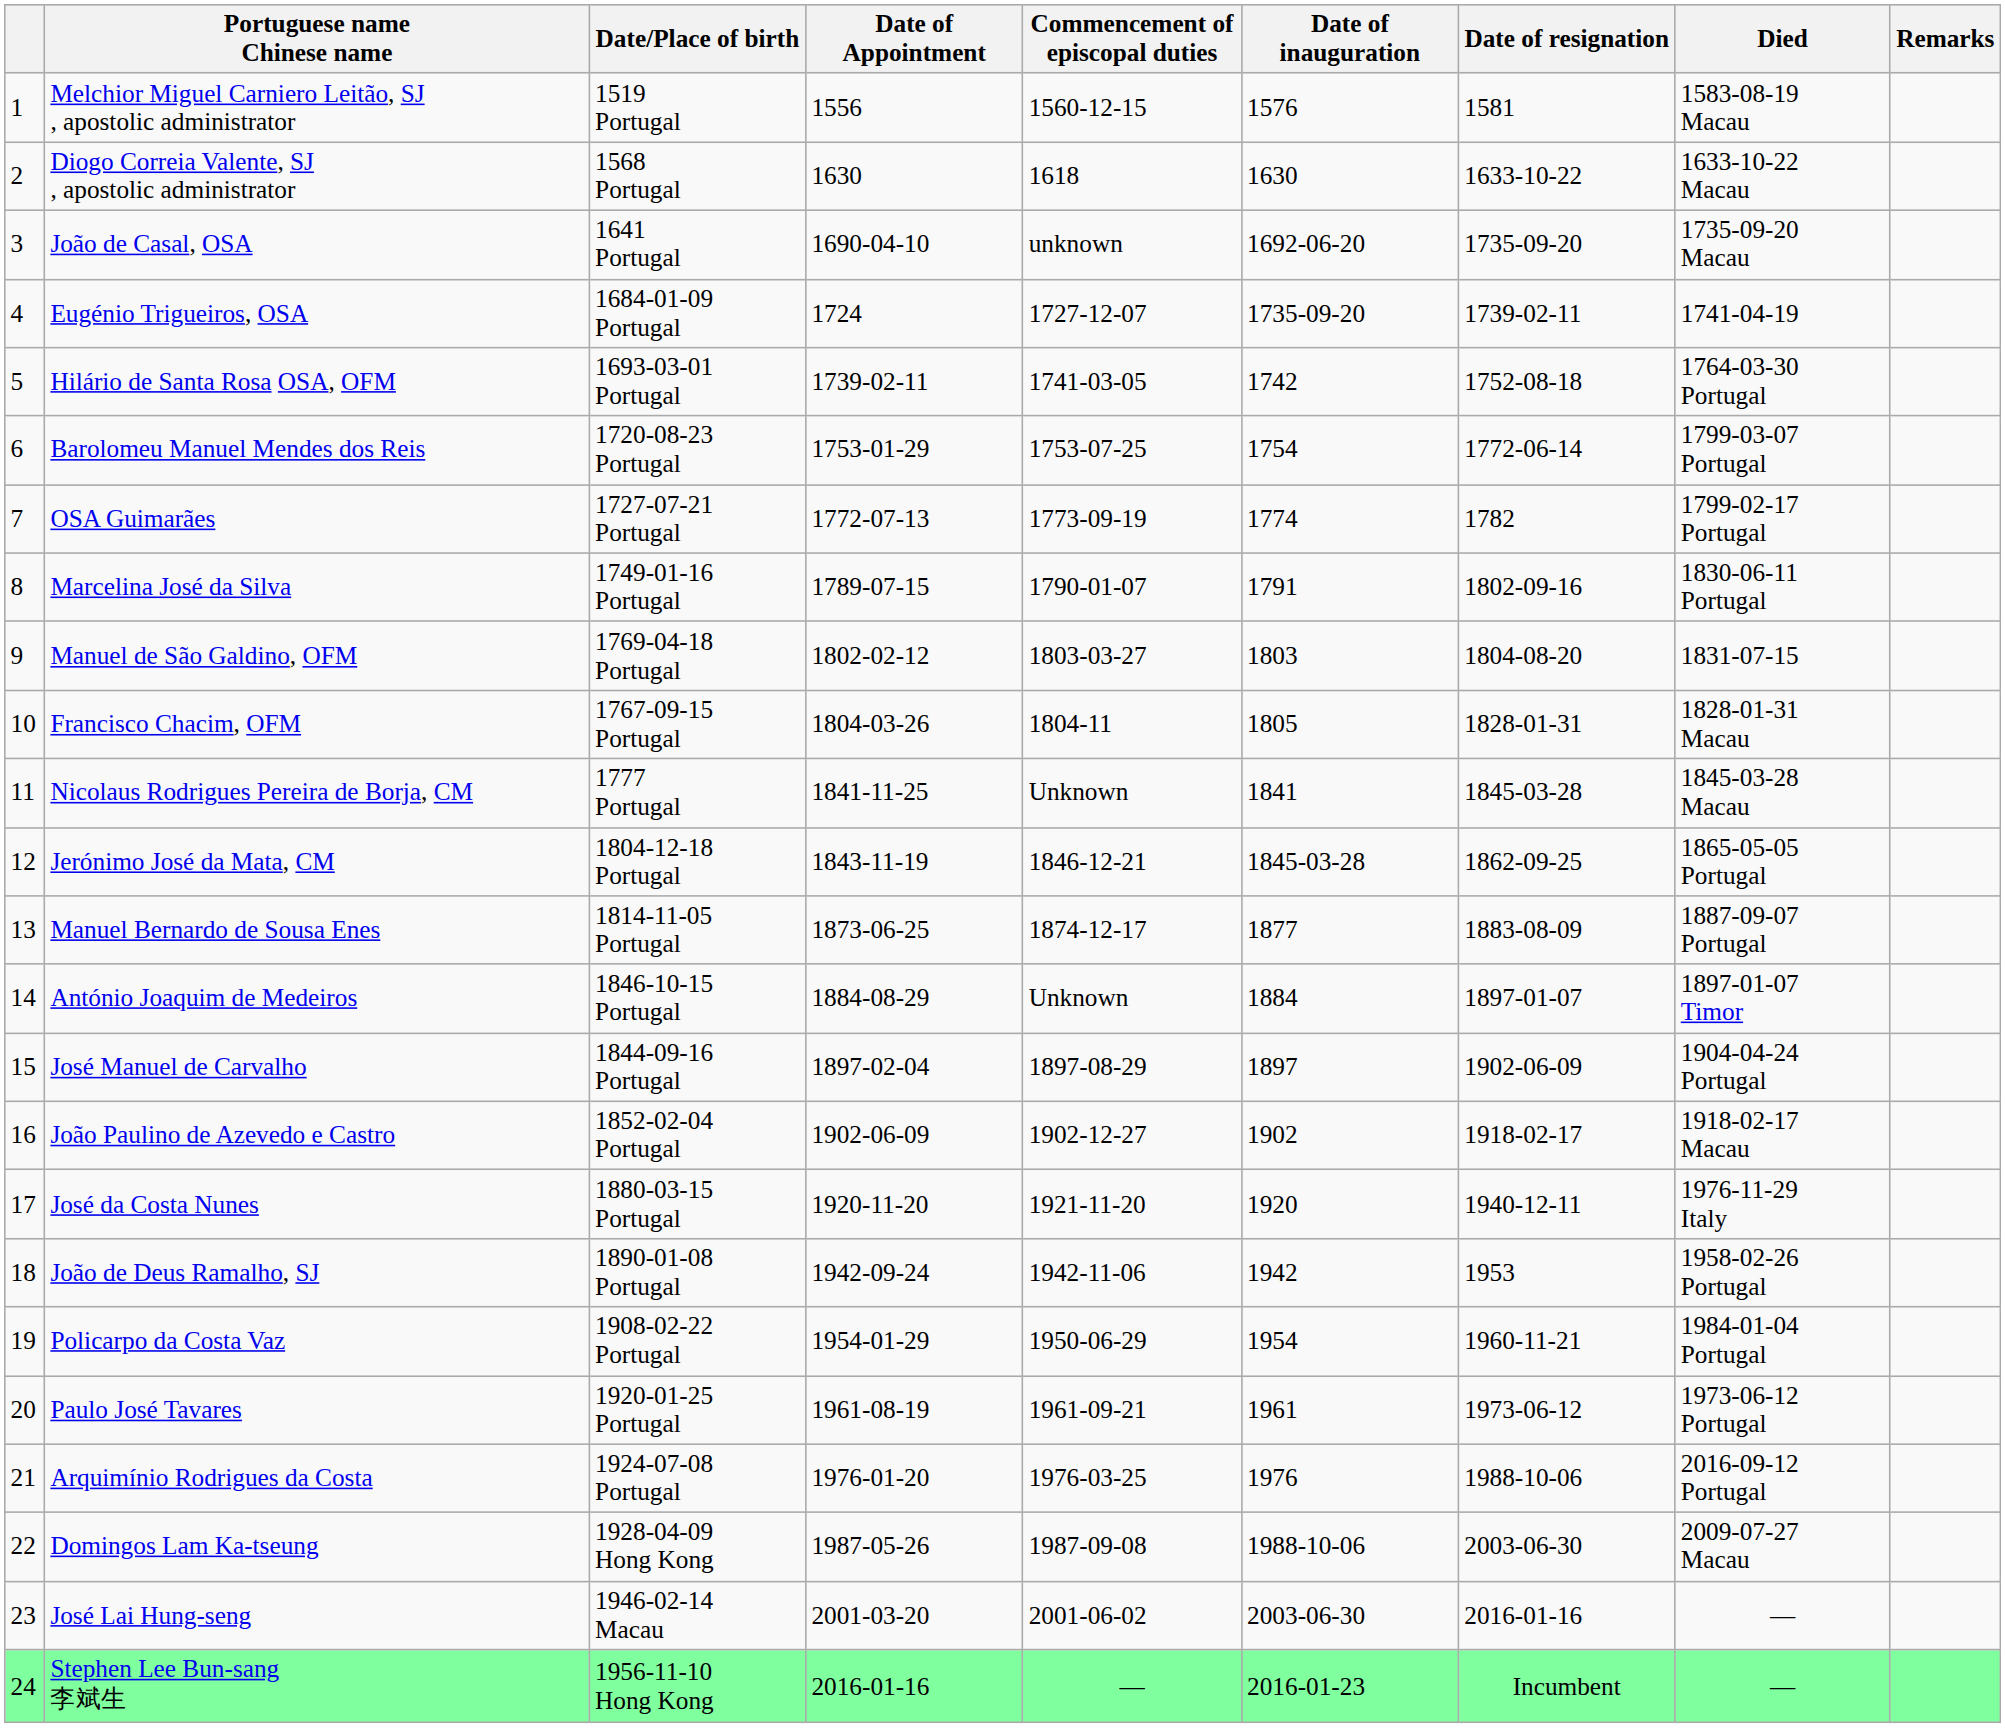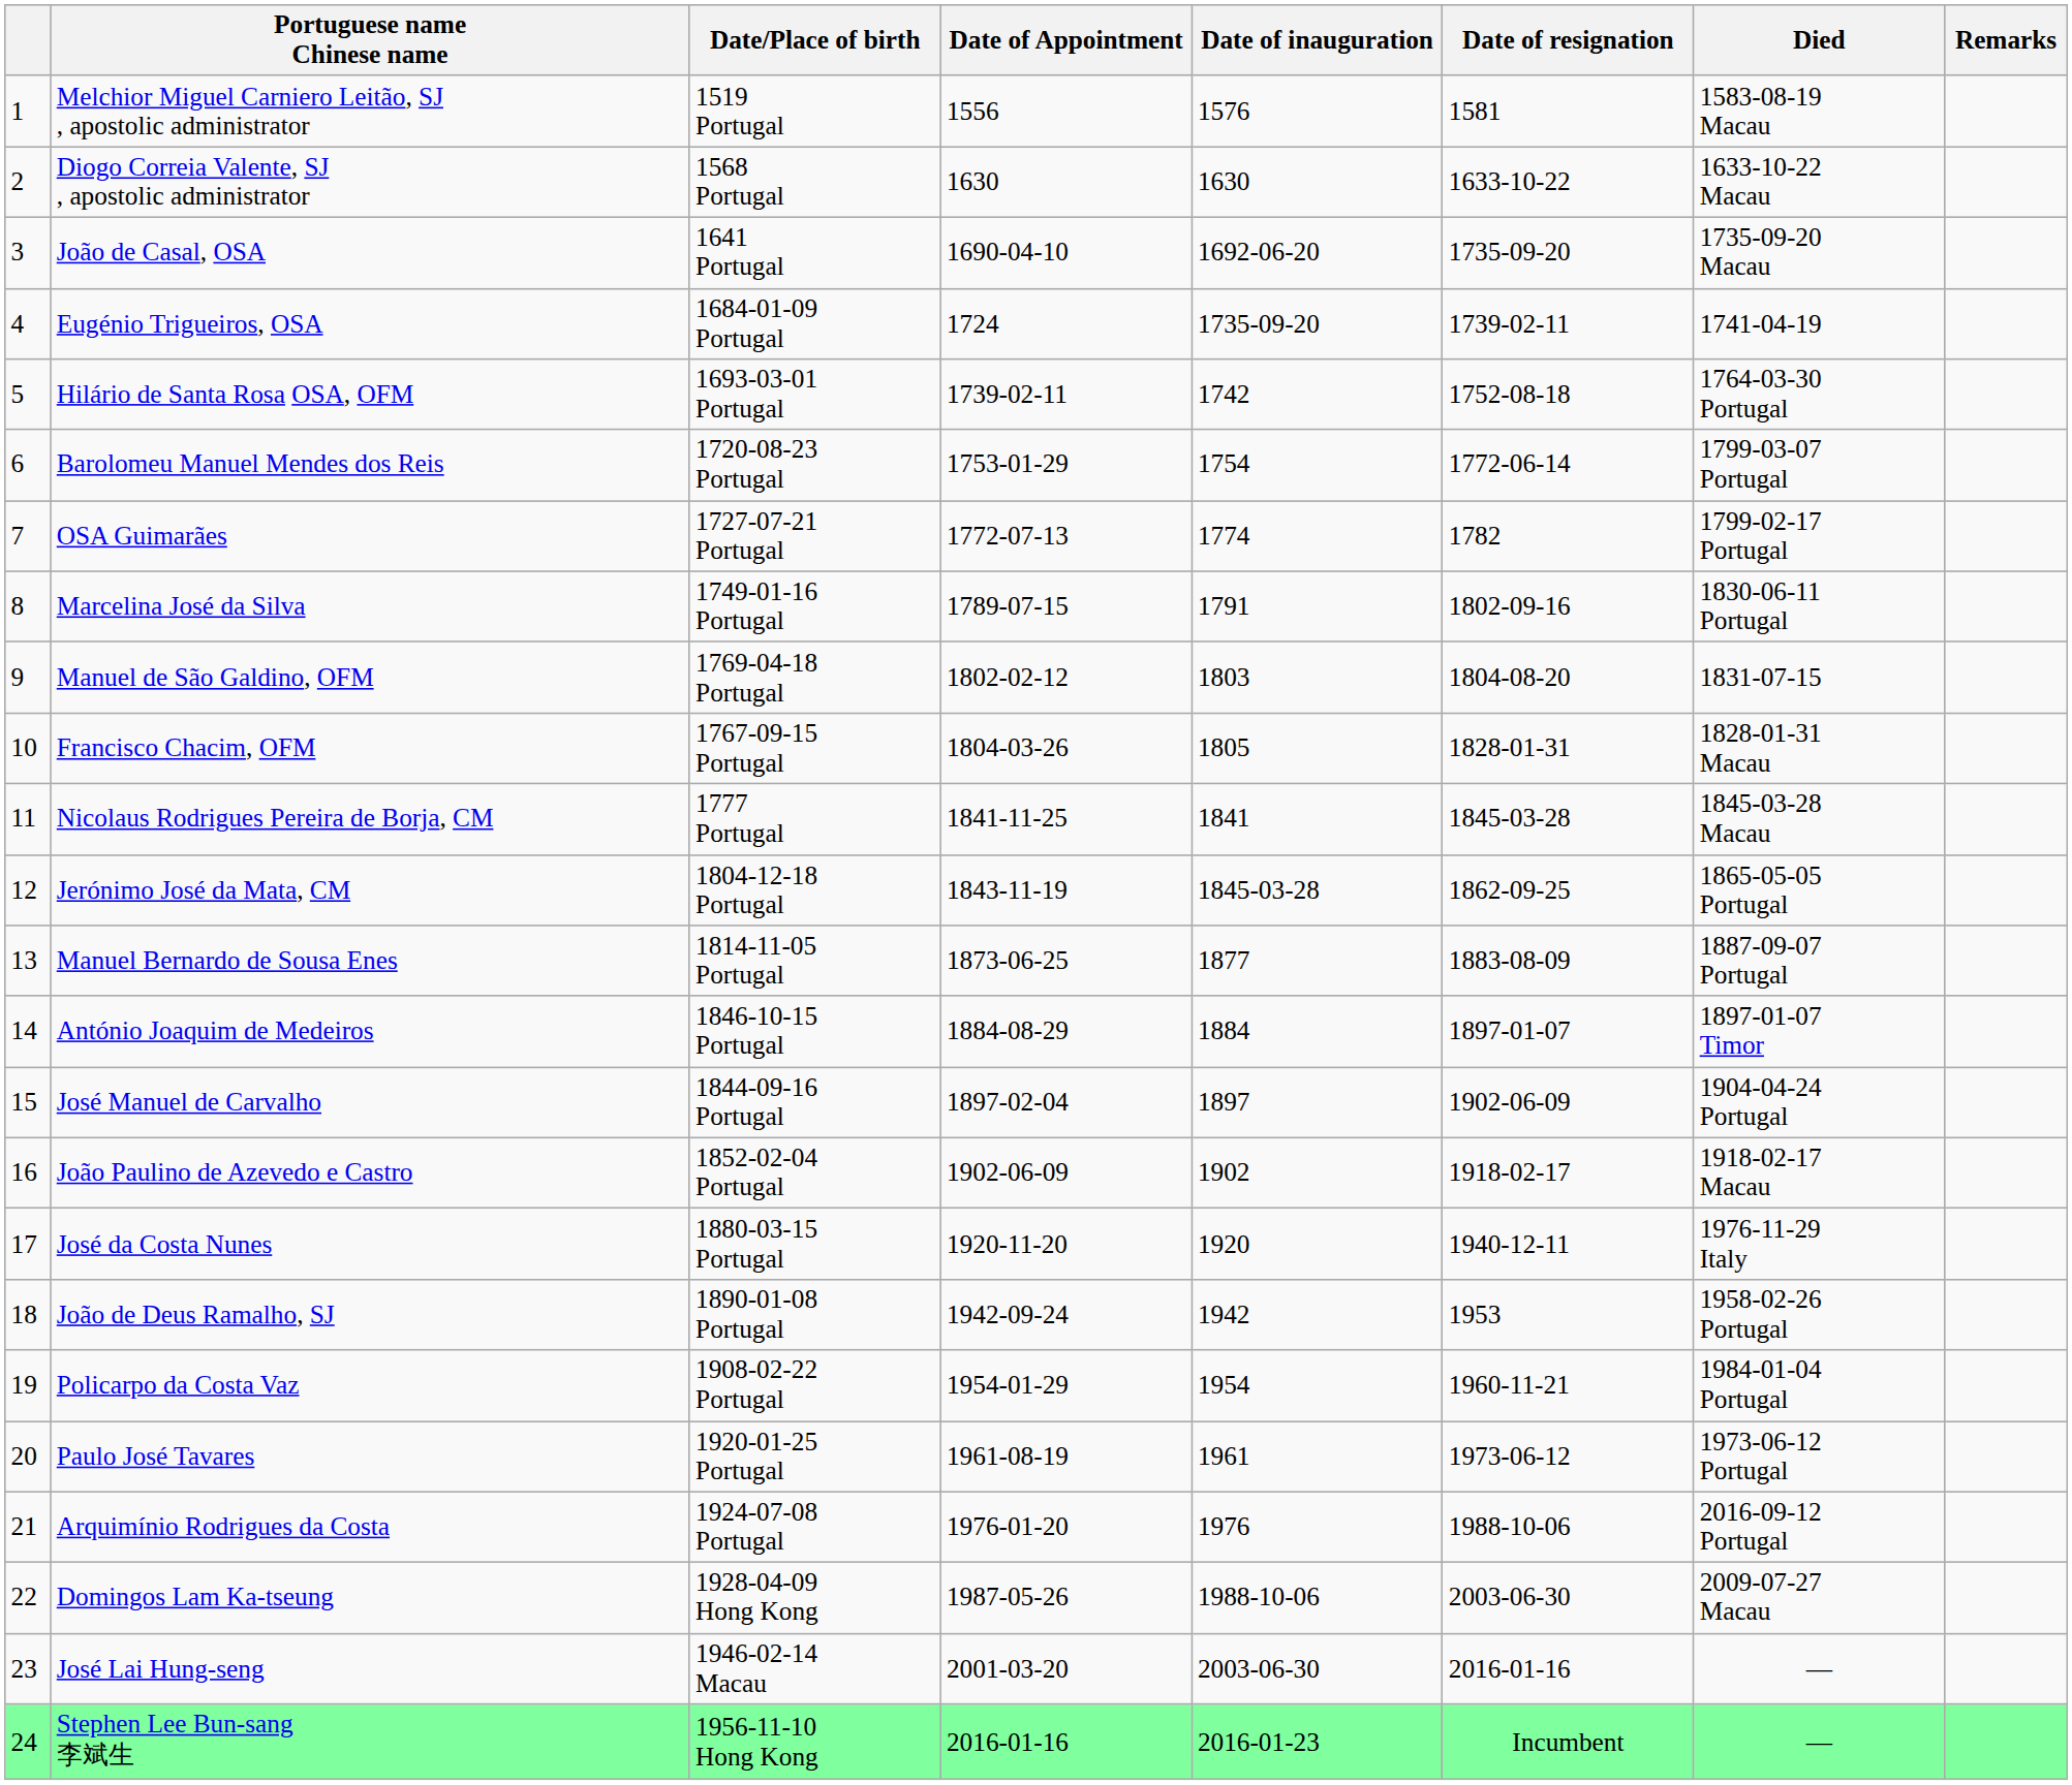- column: Commencement of episcopal duties | 1560-12-15 | 1618 | unknown | 1727-12-07 | 1741-03-05 | 1753-07-25 | 1773-09-19 | 1790-01-07 | 1803-03-27 | 1804-11 | Unknown | 1846-12-21 | 1874-12-17 | Unknown | 1897-08-29 | 1902-12-27 | 1921-11-20 | 1942-11-06 | 1950-06-29 | 1961-09-21 | 1976-03-25 | 1987-09-08 | 2001-06-02 | —
